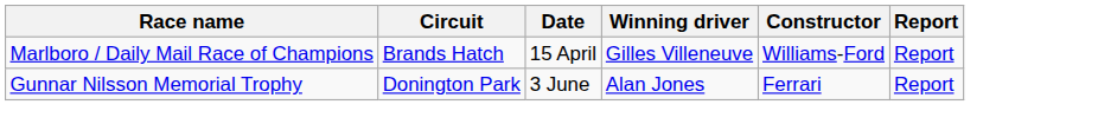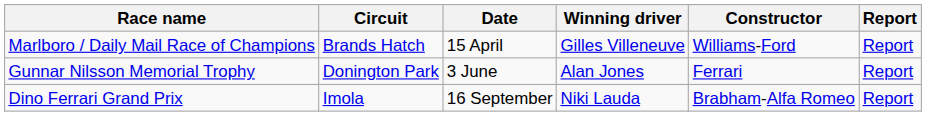+ row: Dino Ferrari Grand Prix | Imola | 16 September | Niki Lauda | Brabham-Alfa Romeo | Report
